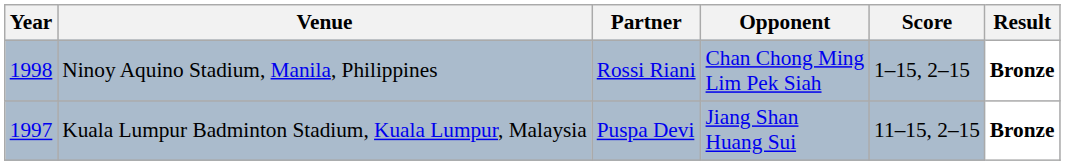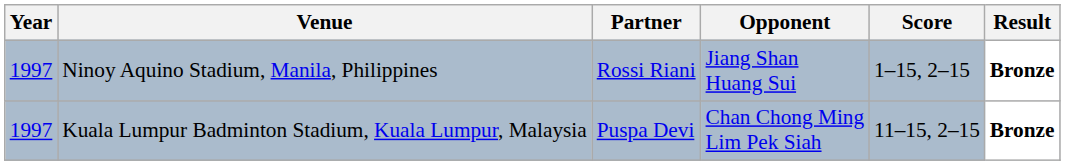Ninoy Aquino Stadium, Manila, Philippines | Year: 1998 -> 1997
Ninoy Aquino Stadium, Manila, Philippines | Opponent: Chan Chong Ming Lim Pek Siah -> Jiang Shan Huang Sui
Kuala Lumpur Badminton Stadium, Kuala Lumpur, Malaysia | Opponent: Jiang Shan Huang Sui -> Chan Chong Ming Lim Pek Siah
